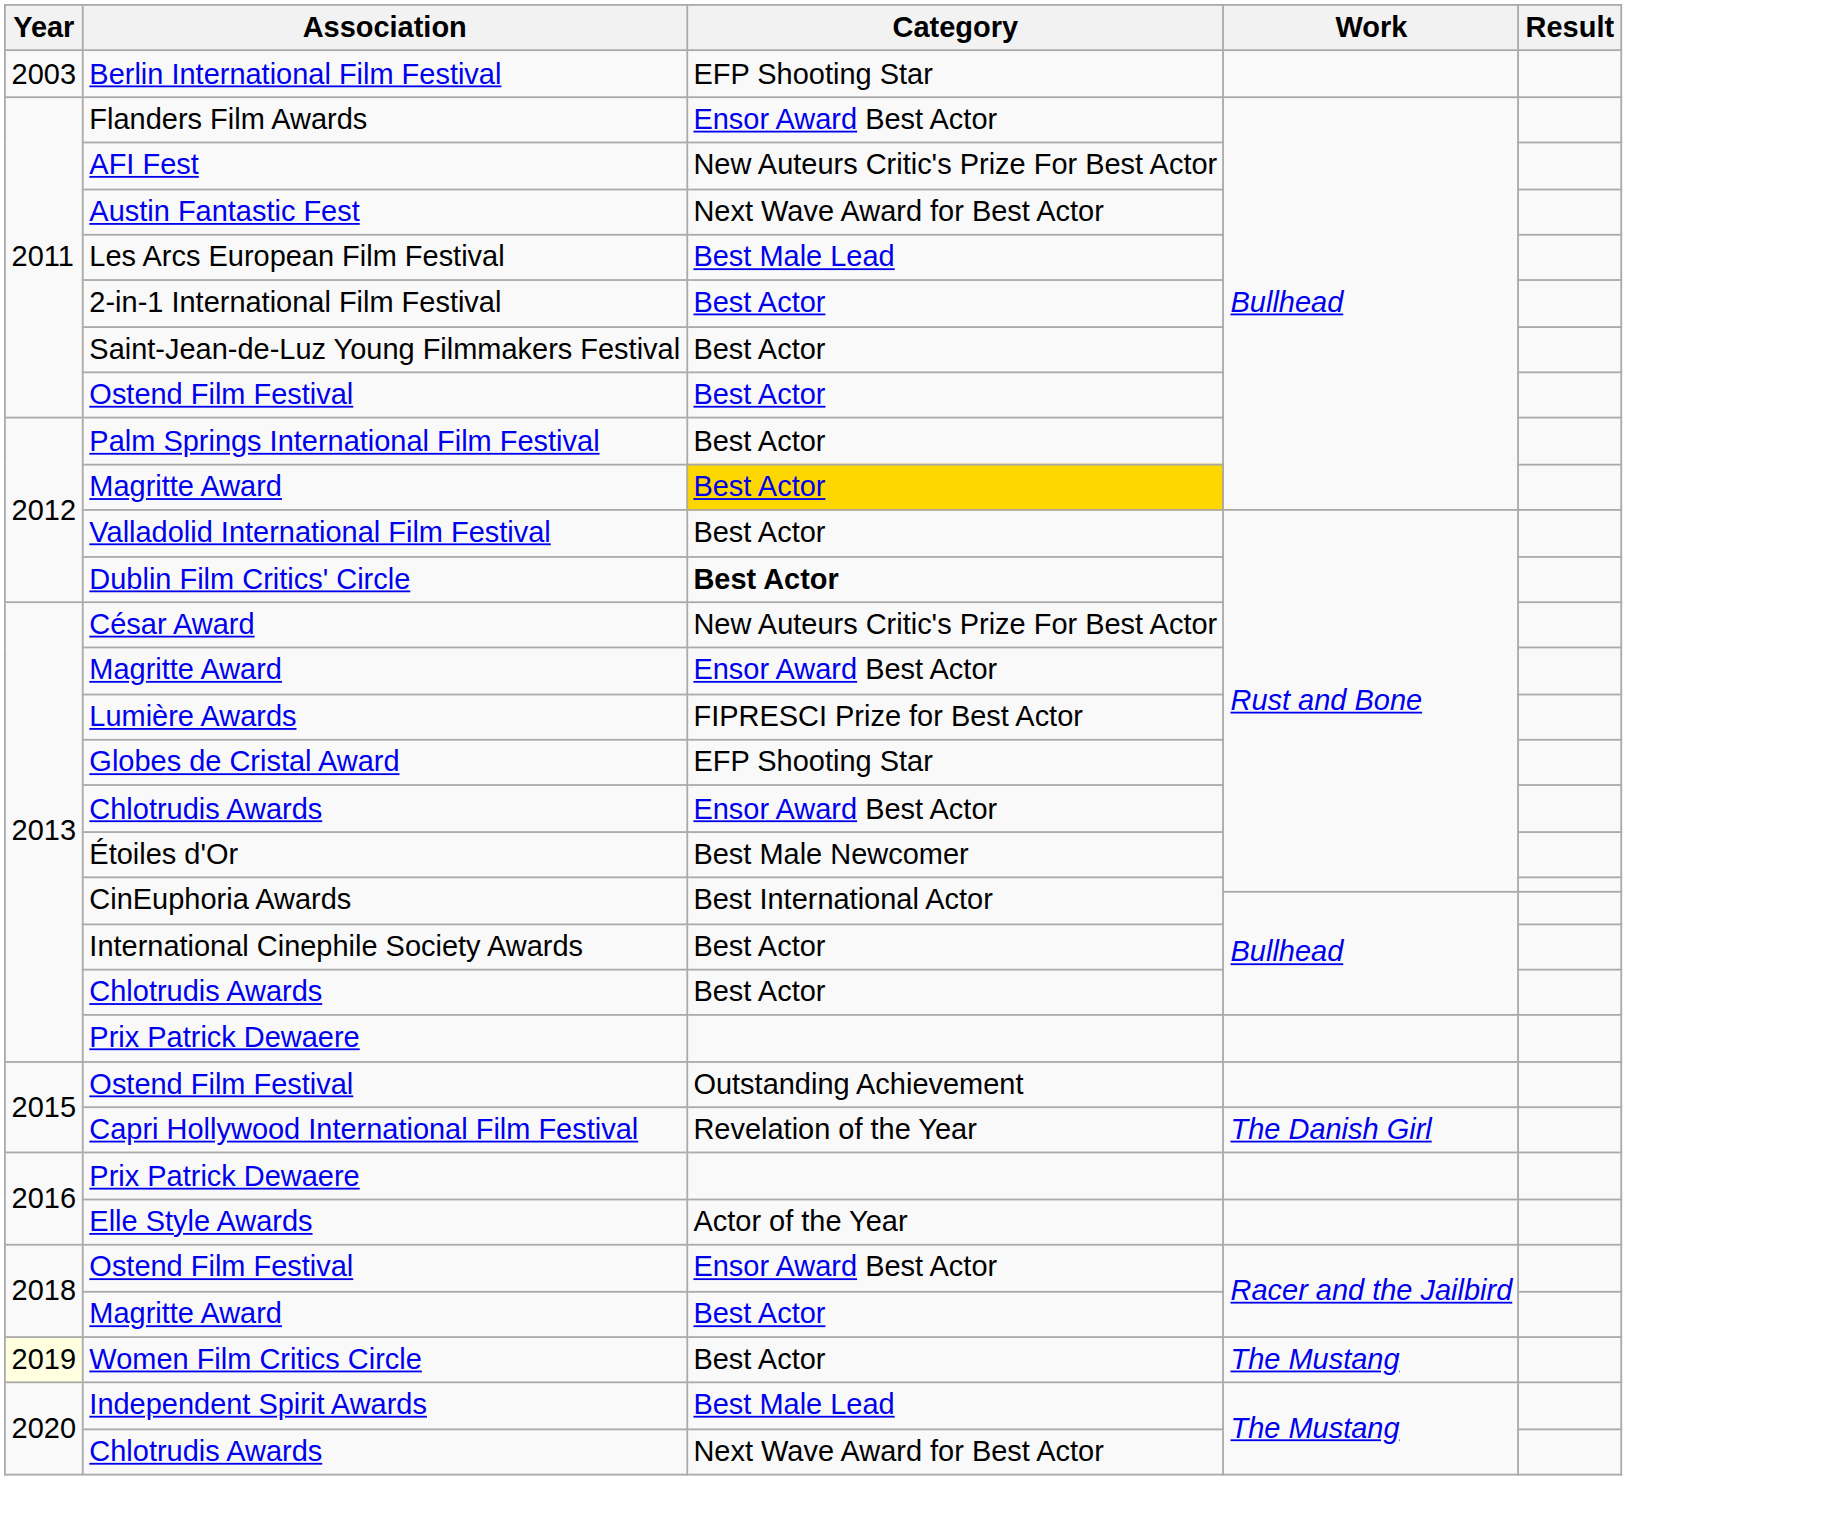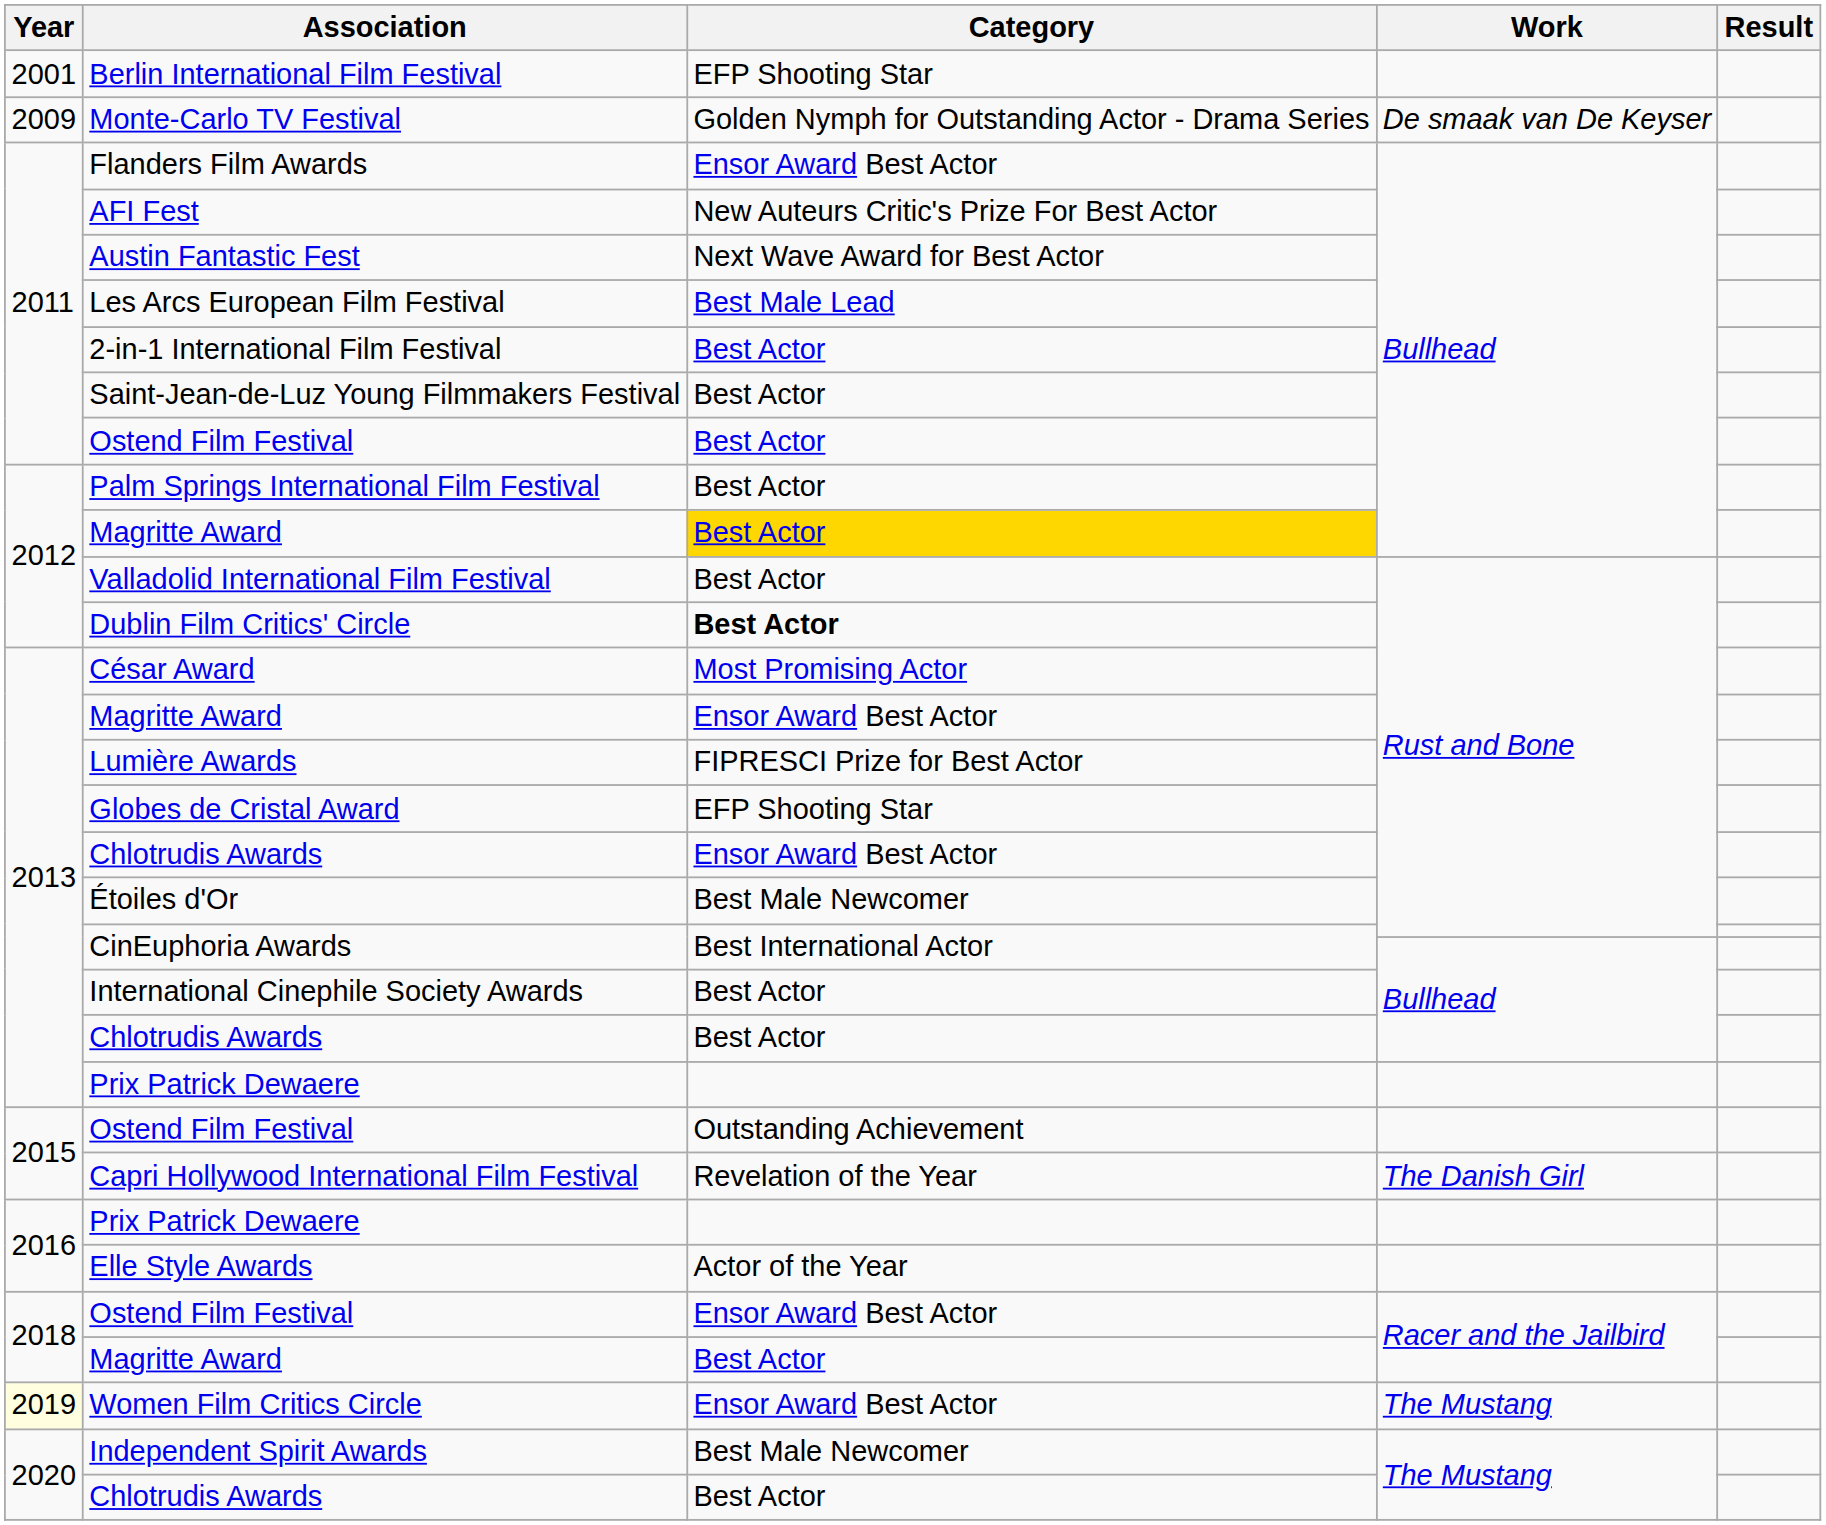Berlin International Film Festival | Year: 2003 -> 2001
+ row: 2009 | Monte-Carlo TV Festival | Golden Nymph for Outstanding Actor - Drama Series | De smaak van De Keyser
César Award | Category: New Auteurs Critic's Prize For Best Actor -> Most Promising Actor
Women Film Critics Circle | Category: Best Actor -> Ensor Award Best Actor
Independent Spirit Awards | Category: Best Male Lead -> Best Male Newcomer
Chlotrudis Awards / The Mustang | Category: Next Wave Award for Best Actor -> Best Actor
